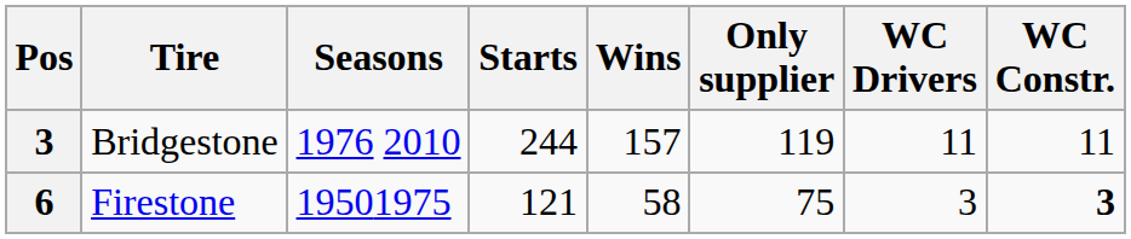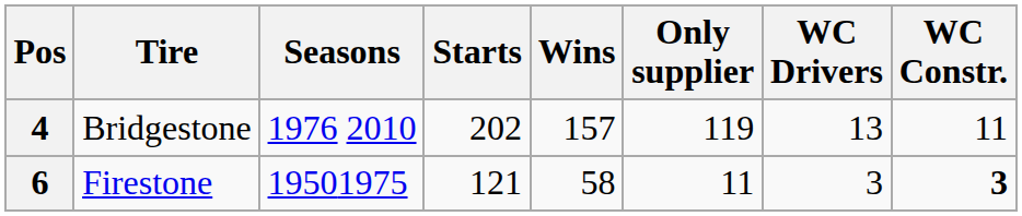Bridgestone | Pos: 3 -> 4
Bridgestone | Starts: 244 -> 202
Bridgestone | WC Drivers: 11 -> 13
Firestone | Only supplier: 75 -> 11
